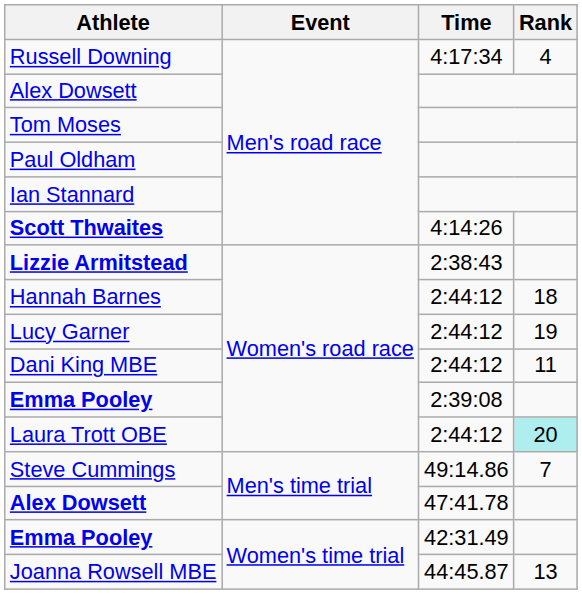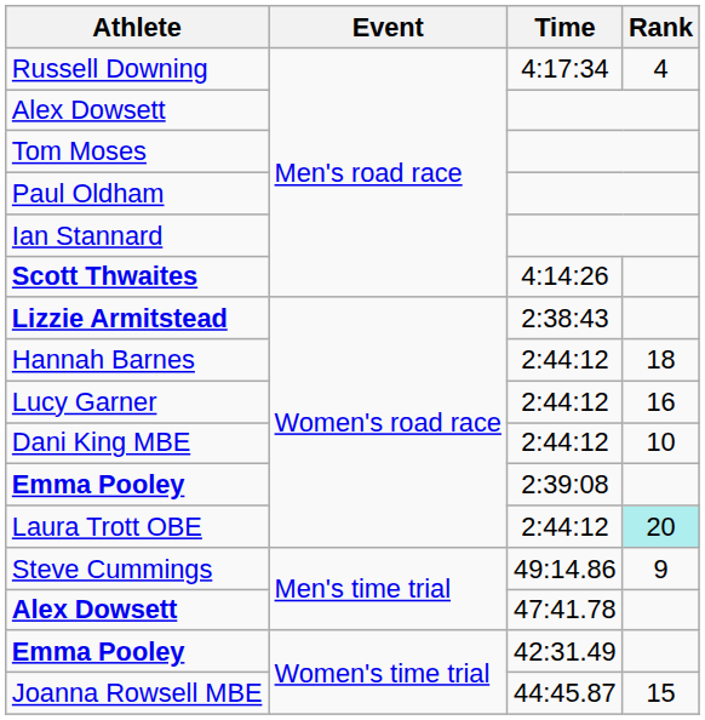Lucy Garner | Rank: 19 -> 16
Dani King MBE | Rank: 11 -> 10
Steve Cummings | Rank: 7 -> 9
Joanna Rowsell MBE | Rank: 13 -> 15
